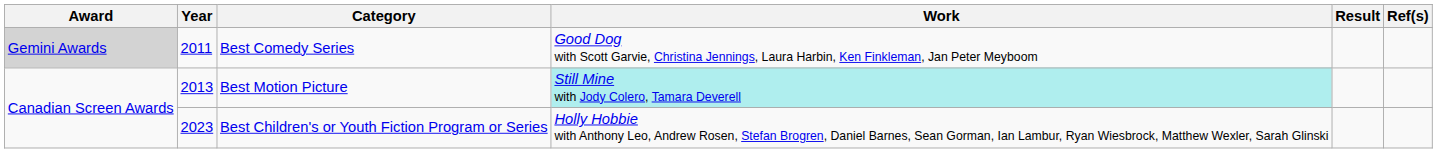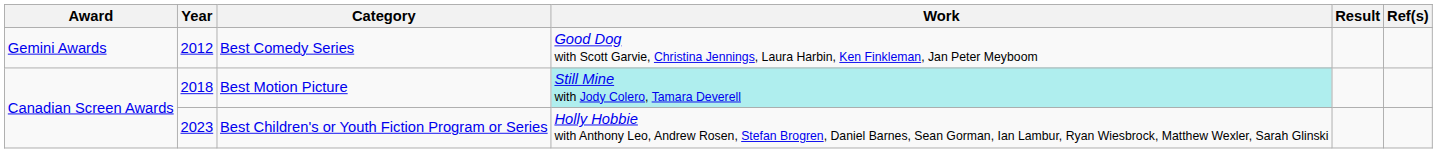Best Comedy Series | Award: lightgrey background -> no background
Best Comedy Series | Year: 2011 -> 2012
Best Motion Picture | Year: 2013 -> 2018
